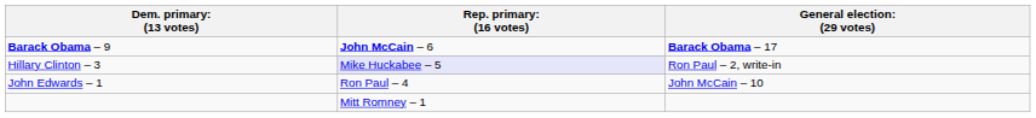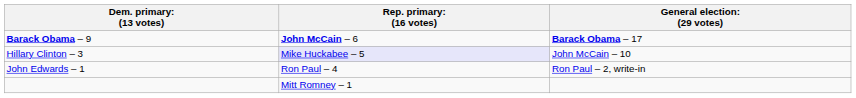Hillary Clinton – 3 | column 3: Ron Paul – 2, write-in -> John McCain – 10
John Edwards – 1 | column 3: John McCain – 10 -> Ron Paul – 2, write-in
